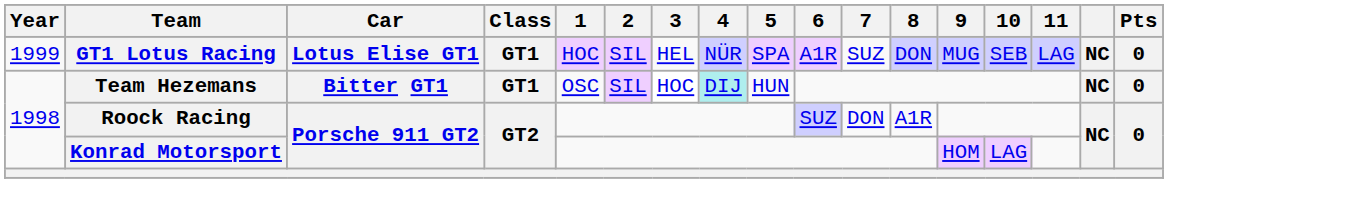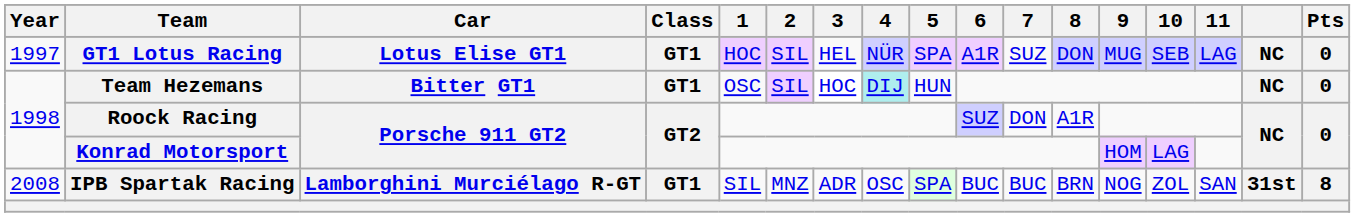GT1 Lotus Racing | Year: 1999 -> 1997
+ row: 2008 | IPB Spartak Racing | Lamborghini Murciélago R-GT | GT1 | SIL | MNZ | ADR | OSC | SPA | BUC | BUC | BRN | NOG | ZOL | SAN | 31st | 8
